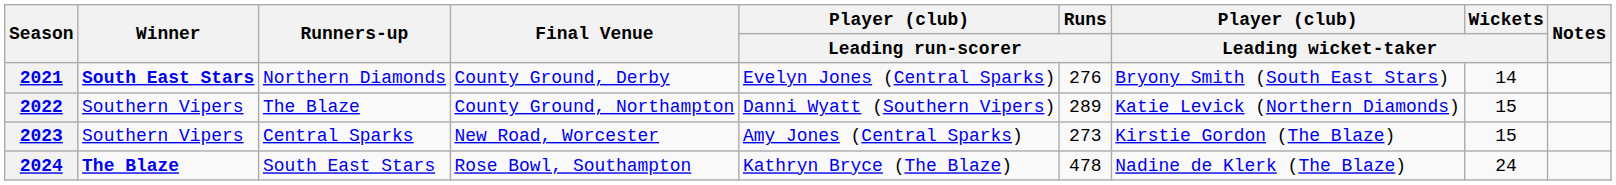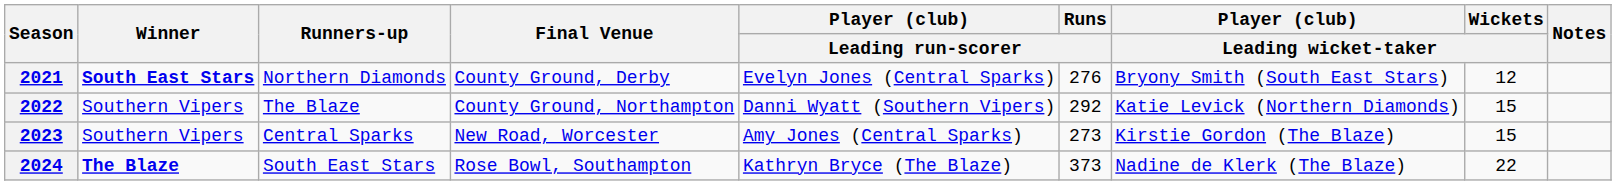2021 | Wickets / Leading wicket-taker: 14 -> 12
2022 | Runs / Leading run-scorer: 289 -> 292
2024 | Runs / Leading run-scorer: 478 -> 373
2024 | Wickets / Leading wicket-taker: 24 -> 22
